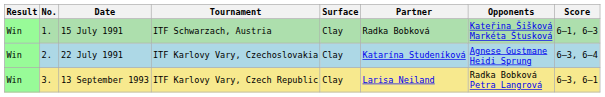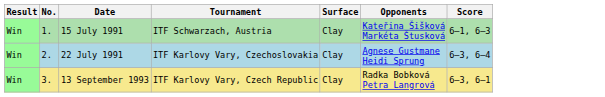- column: Partner | Radka Bobková | Katarína Studeníková | Larisa Neiland
